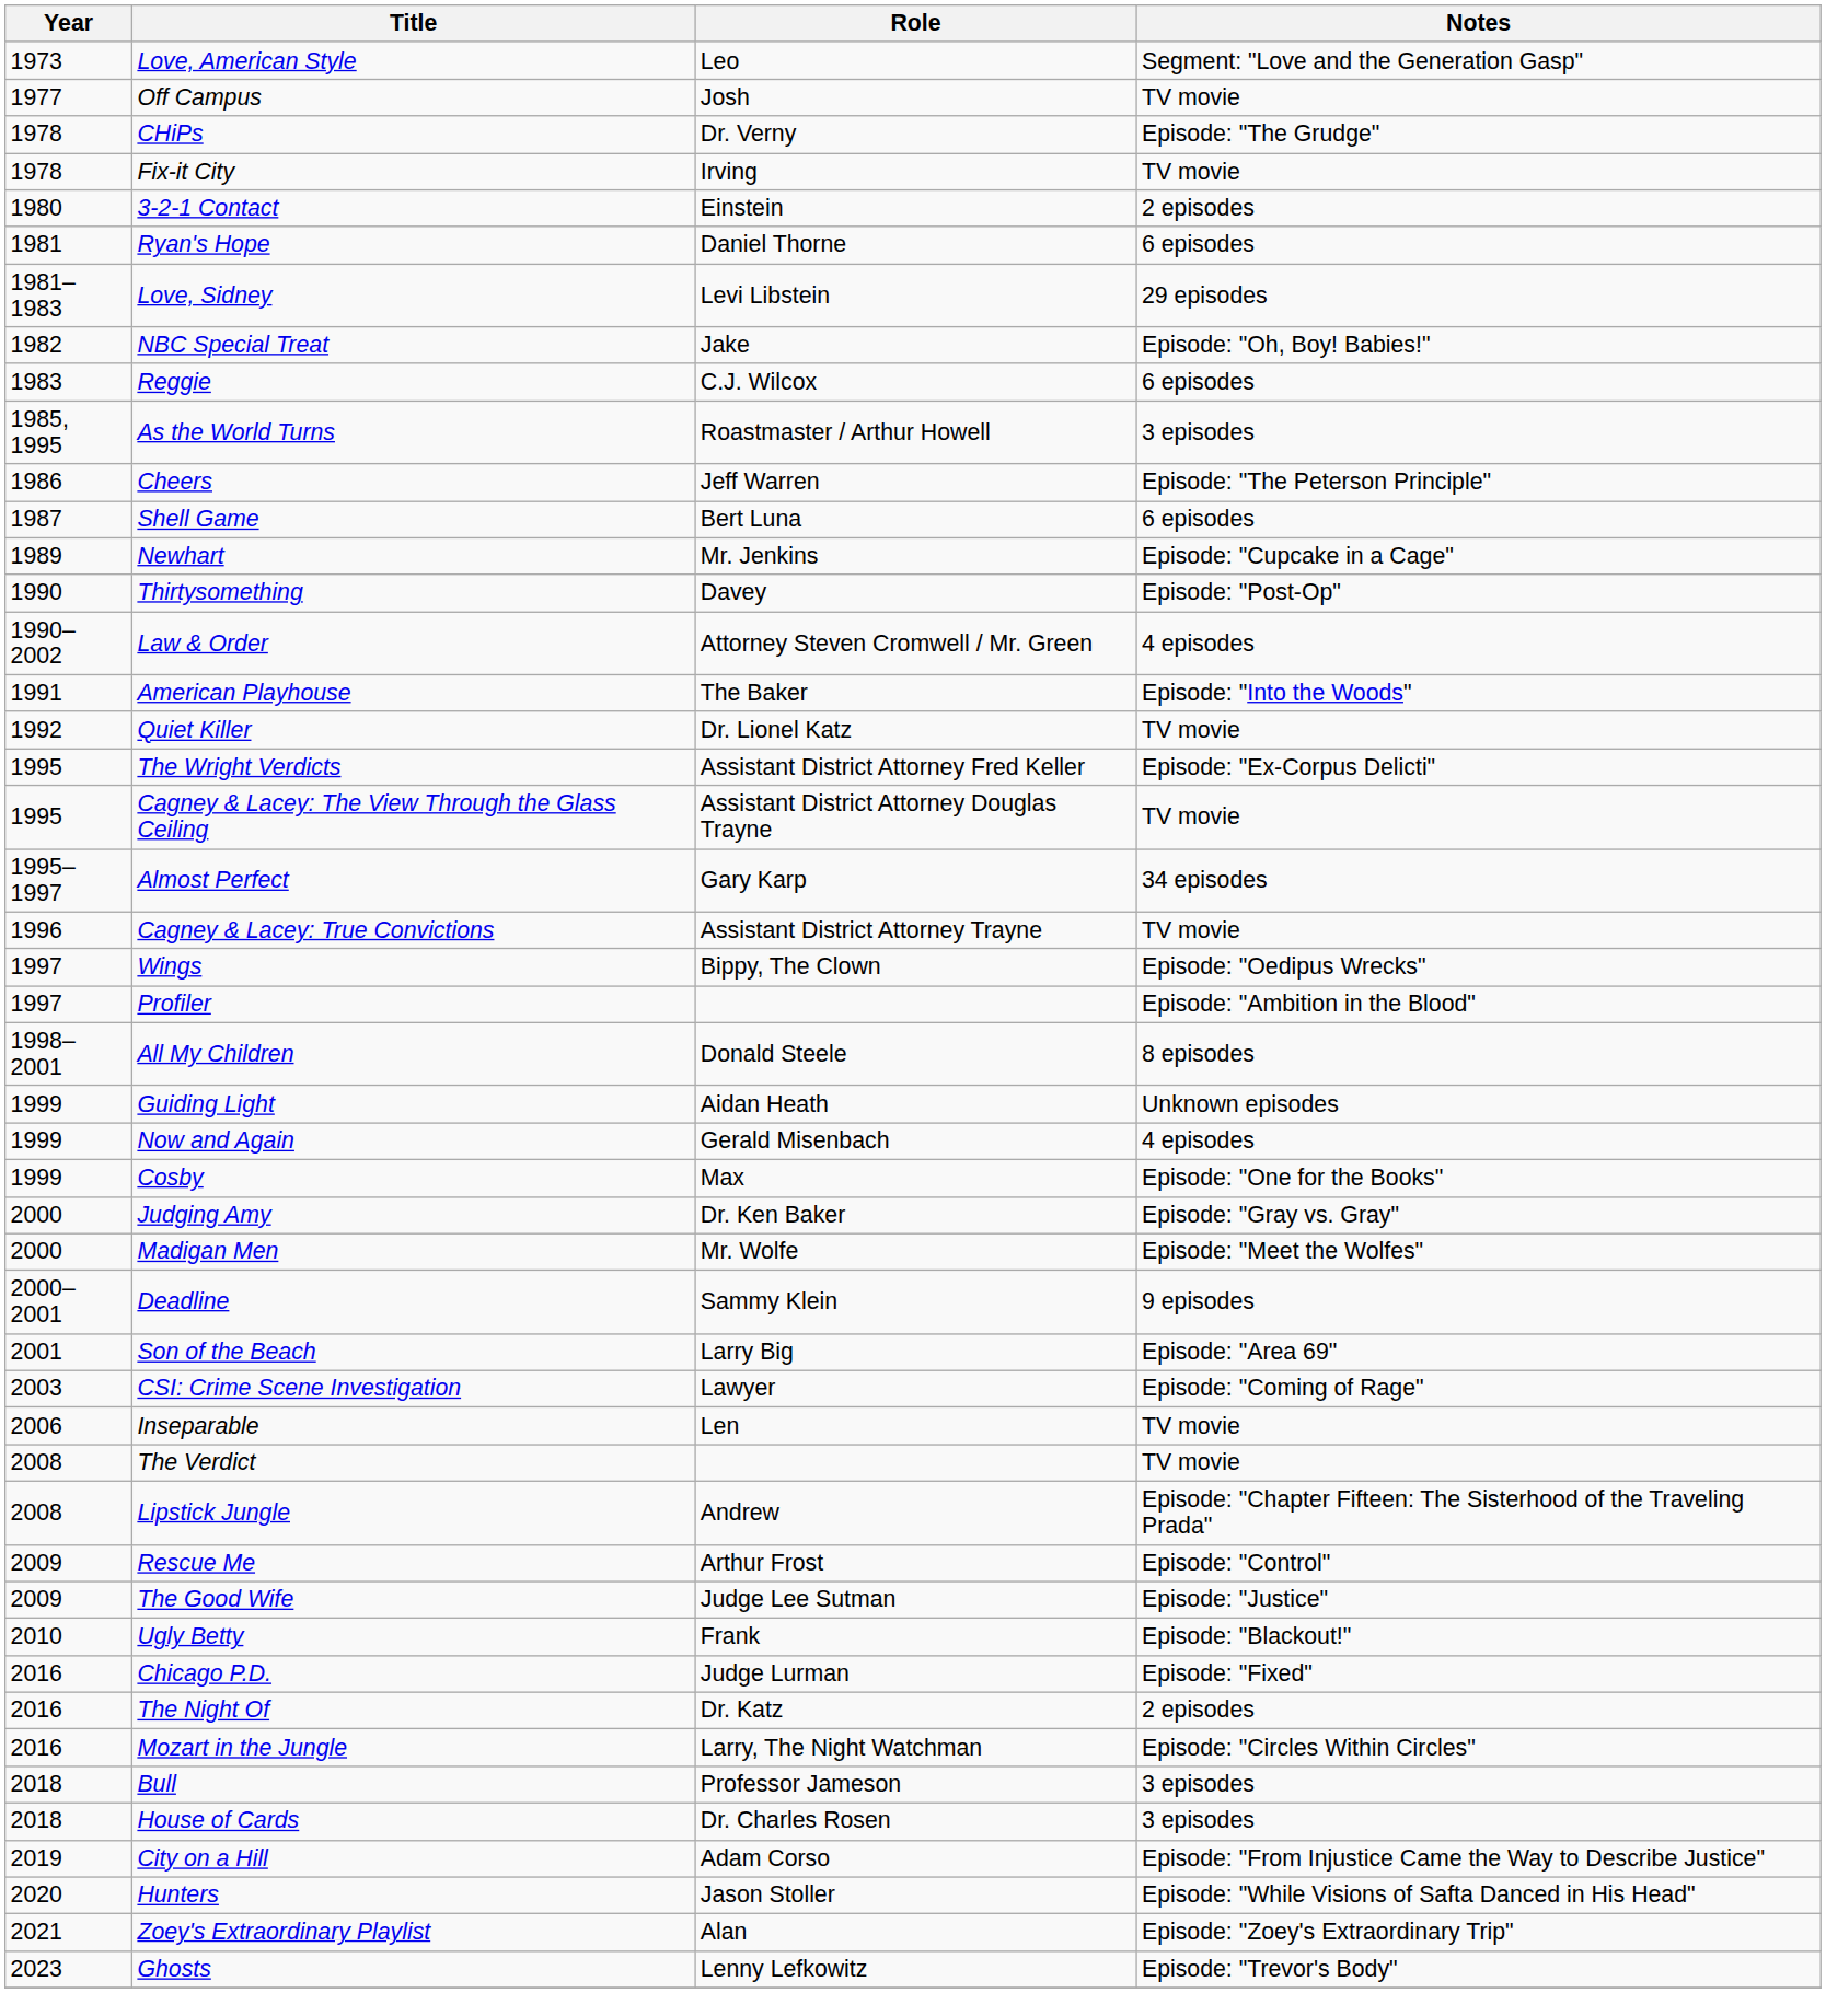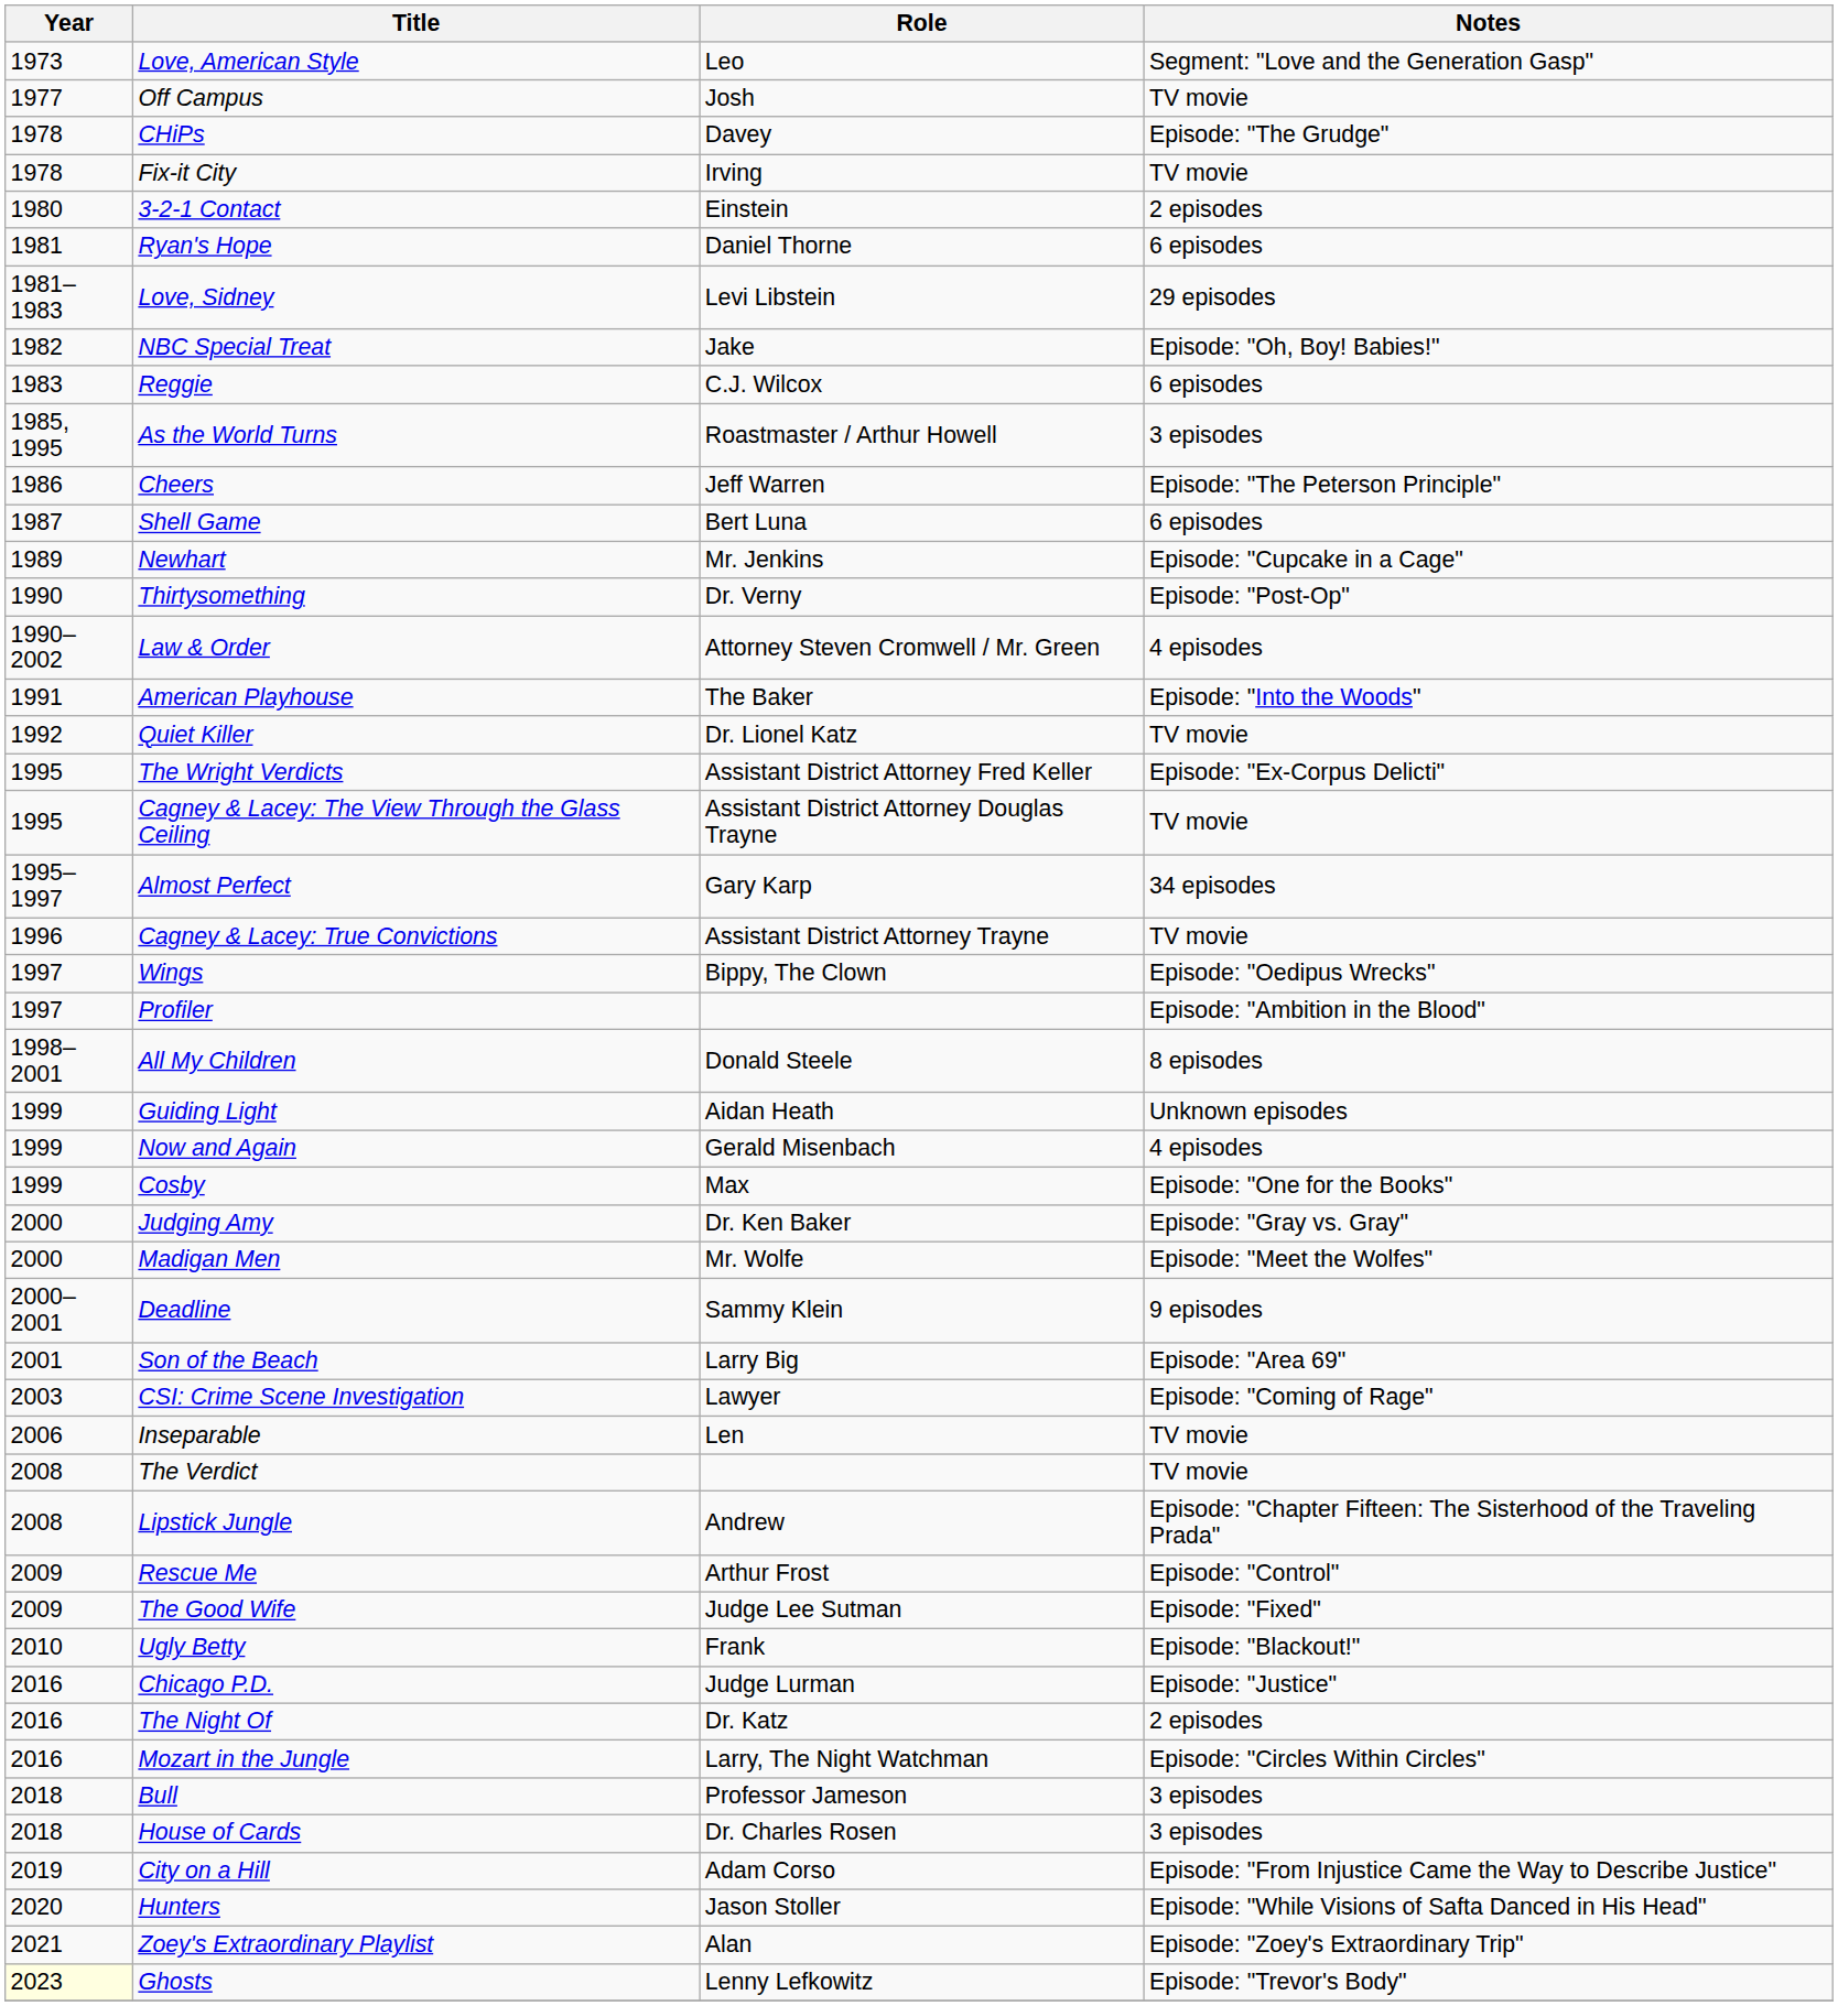CHiPs | Role: Dr. Verny -> Davey
Thirtysomething | Role: Davey -> Dr. Verny
The Good Wife | Notes: Episode: "Justice" -> Episode: "Fixed"
Chicago P.D. | Notes: Episode: "Fixed" -> Episode: "Justice"
Ghosts | Year: no background -> lightyellow background
